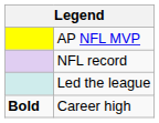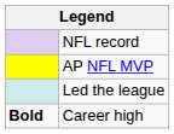rows swapped: AP NFL MVP <-> NFL record
